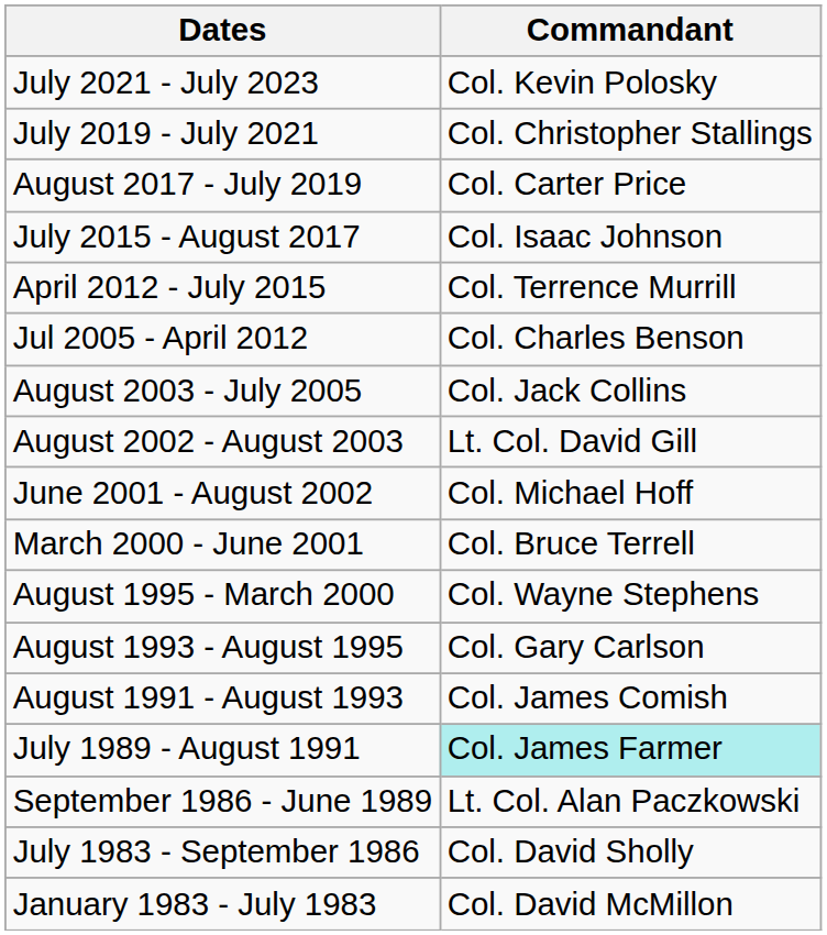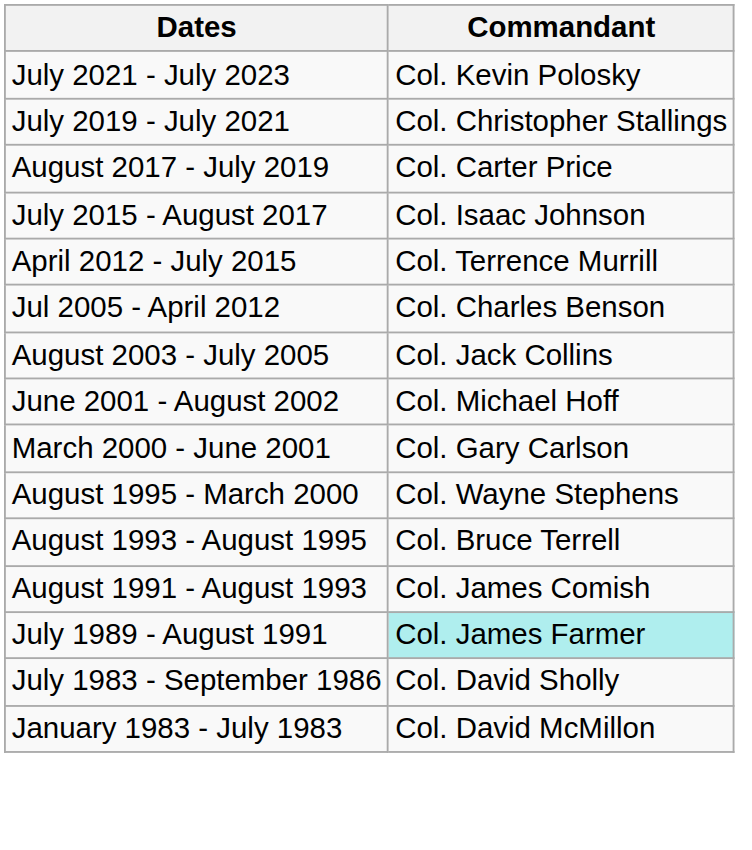- row: August 2002 - August 2003 | Lt. Col. David Gill
March 2000 - June 2001 | Commandant: Col. Bruce Terrell -> Col. Gary Carlson
August 1993 - August 1995 | Commandant: Col. Gary Carlson -> Col. Bruce Terrell
- row: September 1986 - June 1989 | Lt. Col. Alan Paczkowski
